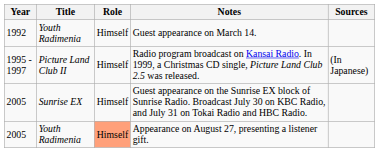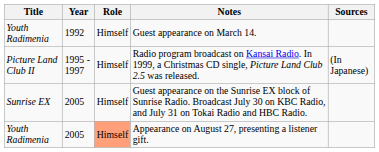columns swapped: Year <-> Title
